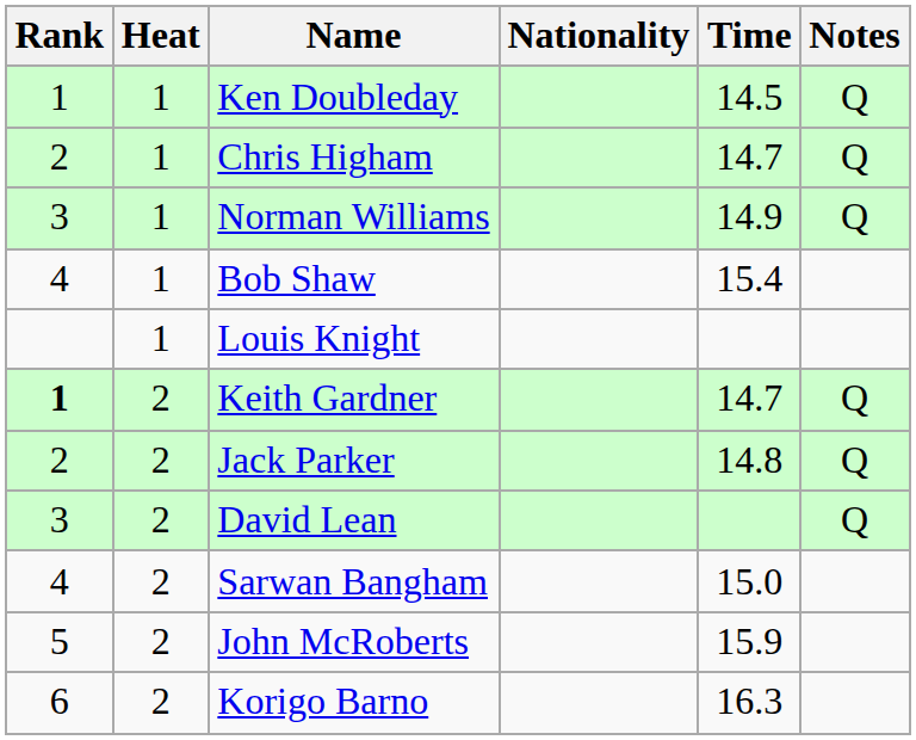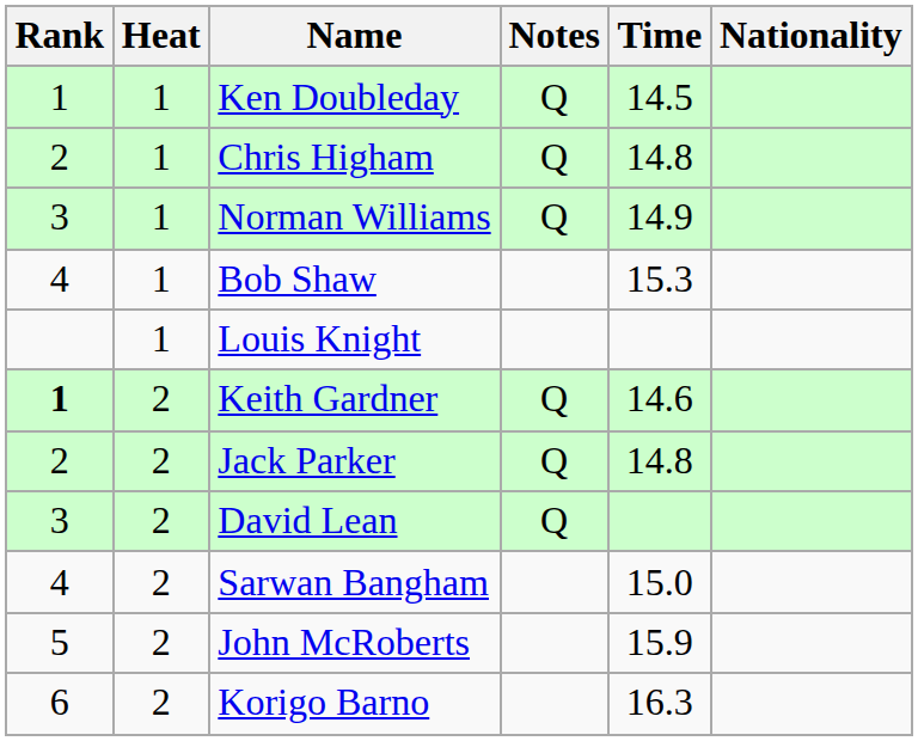columns swapped: Nationality <-> Notes
Chris Higham | Time: 14.7 -> 14.8
Bob Shaw | Time: 15.4 -> 15.3
Keith Gardner | Time: 14.7 -> 14.6
